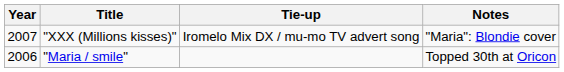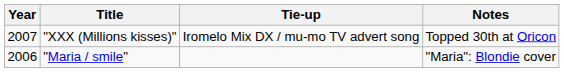"XXX (Millions kisses)" | Notes: "Maria": Blondie cover -> Topped 30th at Oricon
"Maria / smile" | Notes: Topped 30th at Oricon -> "Maria": Blondie cover
